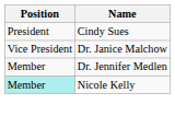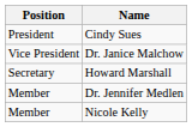+ row: Secretary | Howard Marshall
Nicole Kelly | Position: paleturquoise background -> no background
